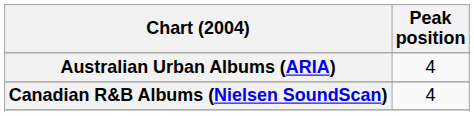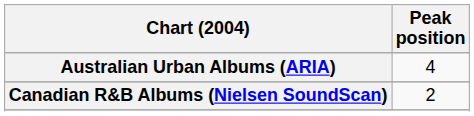Canadian R&B Albums (Nielsen SoundScan) | Peak position: 4 -> 2
